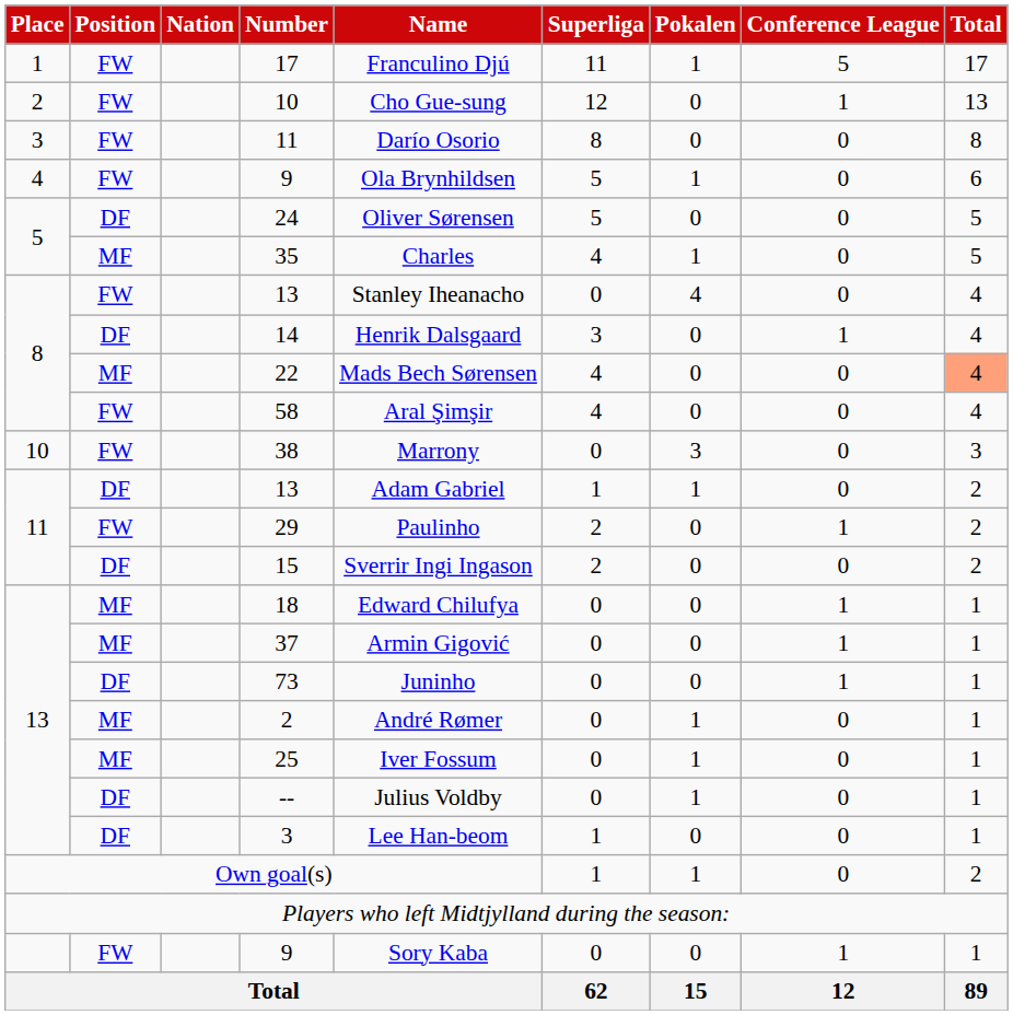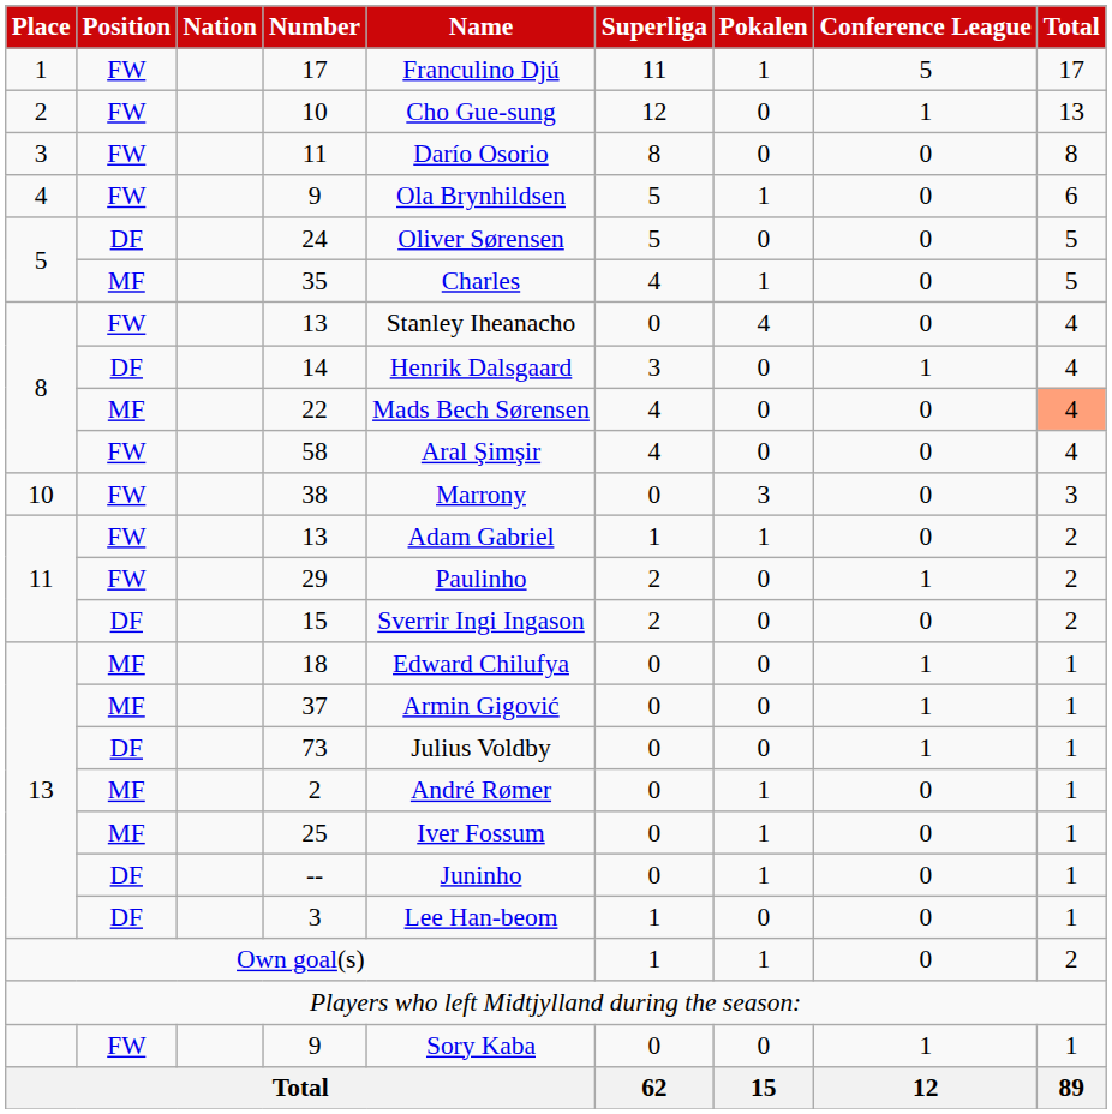11 / 13 | Position: DF -> FW
73 | Name: Juninho -> Julius Voldby
-- | Name: Julius Voldby -> Juninho
